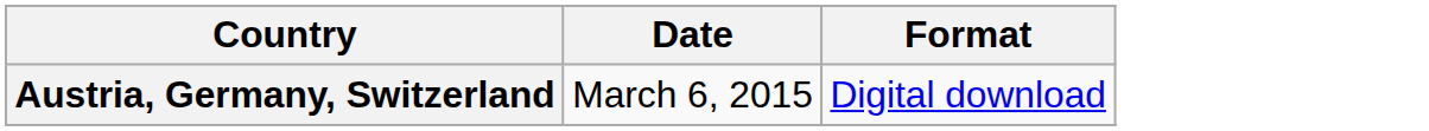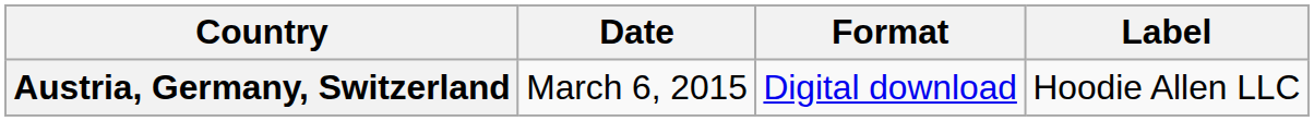+ column: Label | Hoodie Allen LLC
